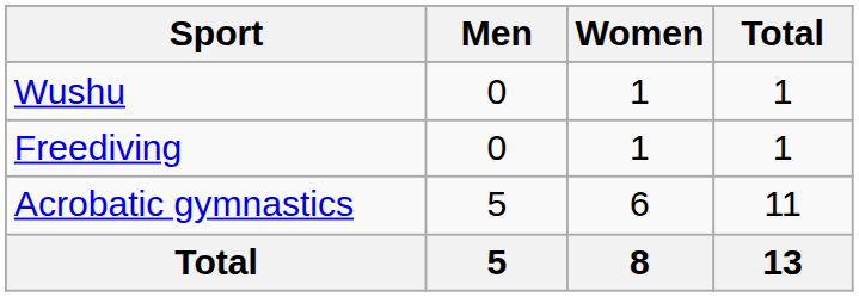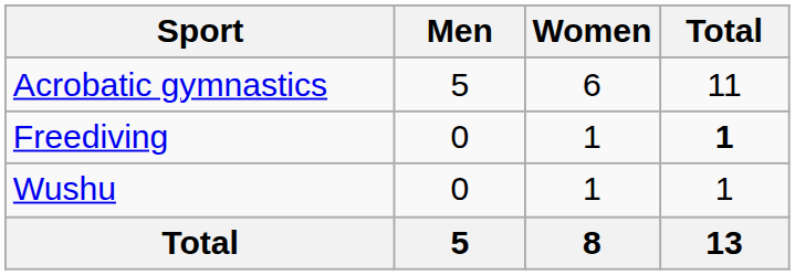rows swapped: Acrobatic gymnastics <-> Wushu
Freediving | Total: normal -> bold
